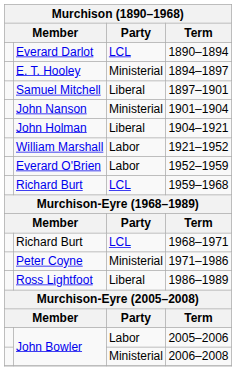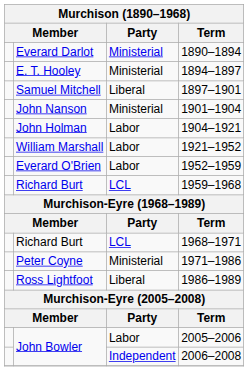1890–1894 | Party: LCL -> Ministerial
1904–1921 | Party: Liberal -> Labor
2006–2008 | Party: Ministerial -> Independent
